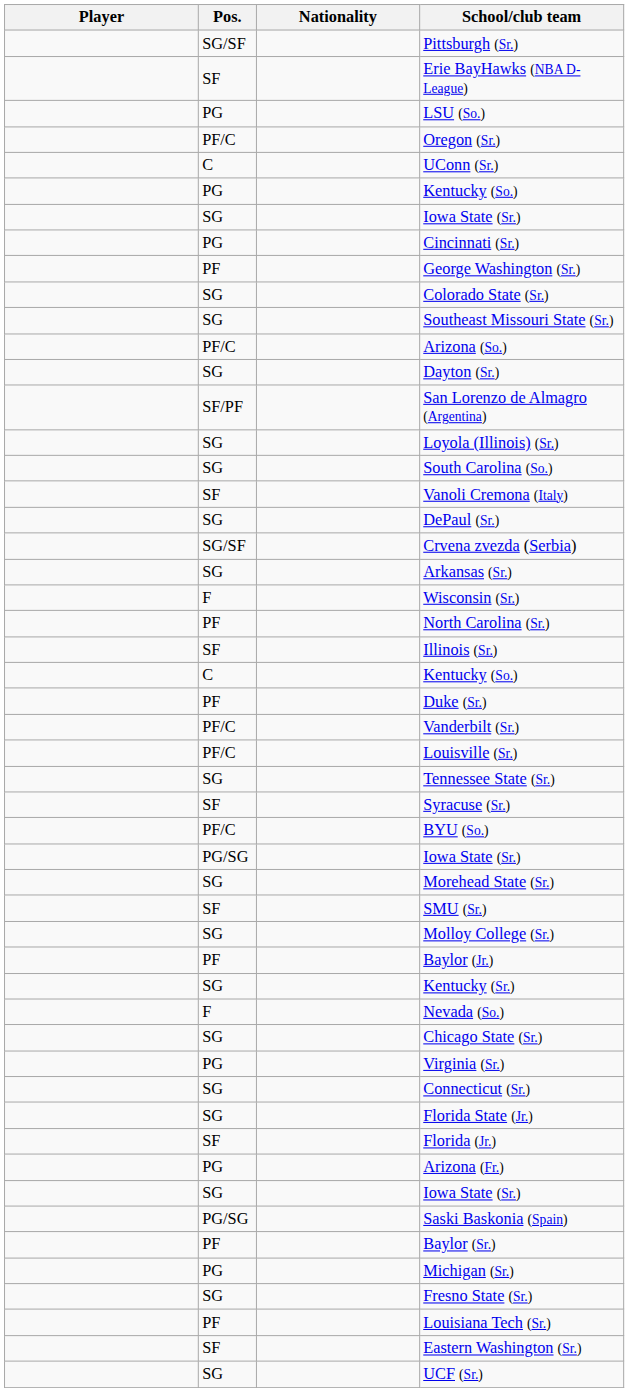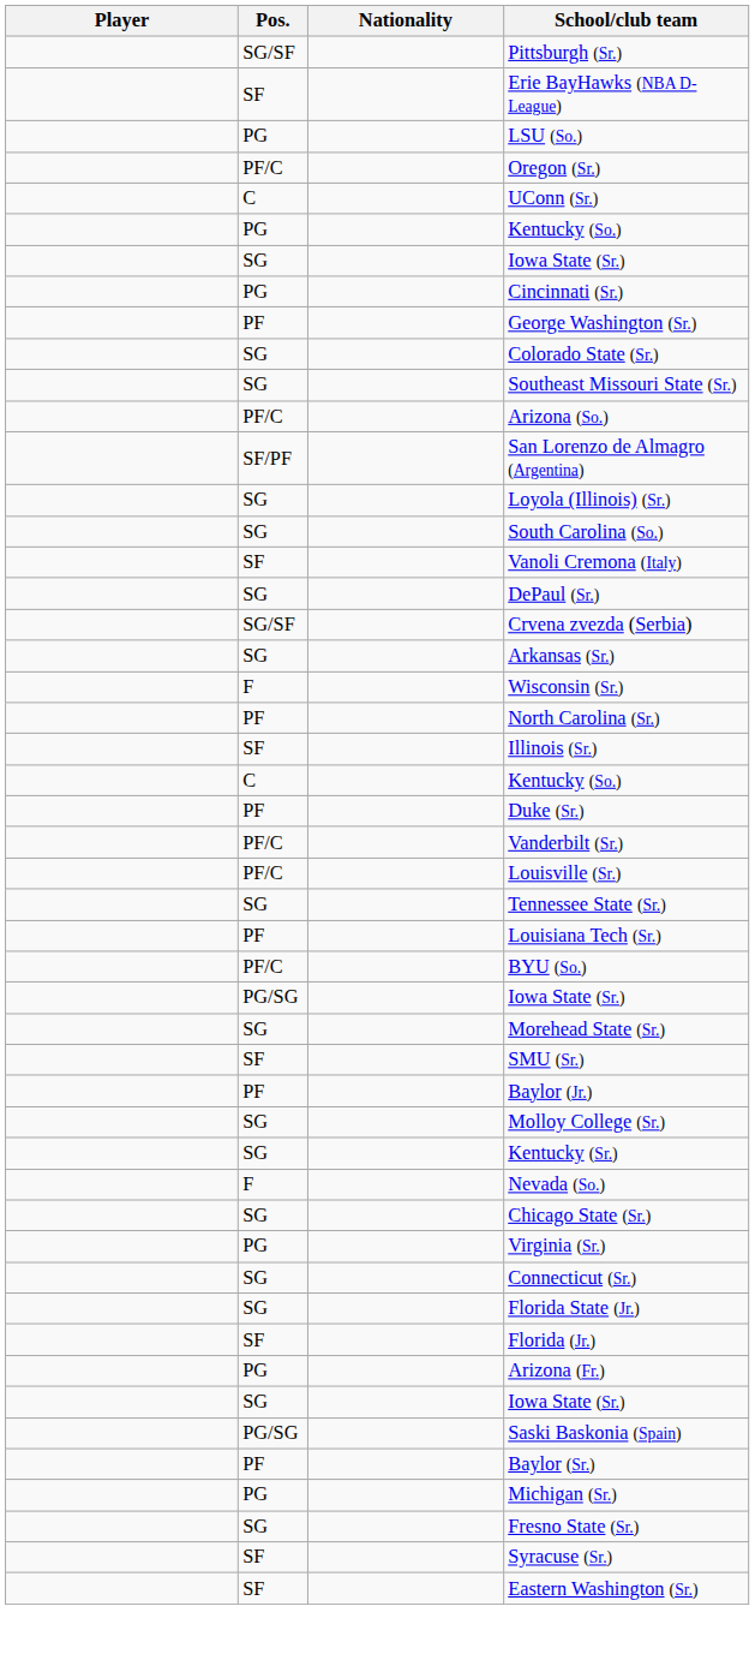- row: SG | Dayton (Sr.)
rows swapped: Louisiana Tech (Sr.) <-> Syracuse (Sr.)
rows swapped: Molloy College (Sr.) <-> Baylor (Jr.)
- row: SG | UCF (Sr.)
